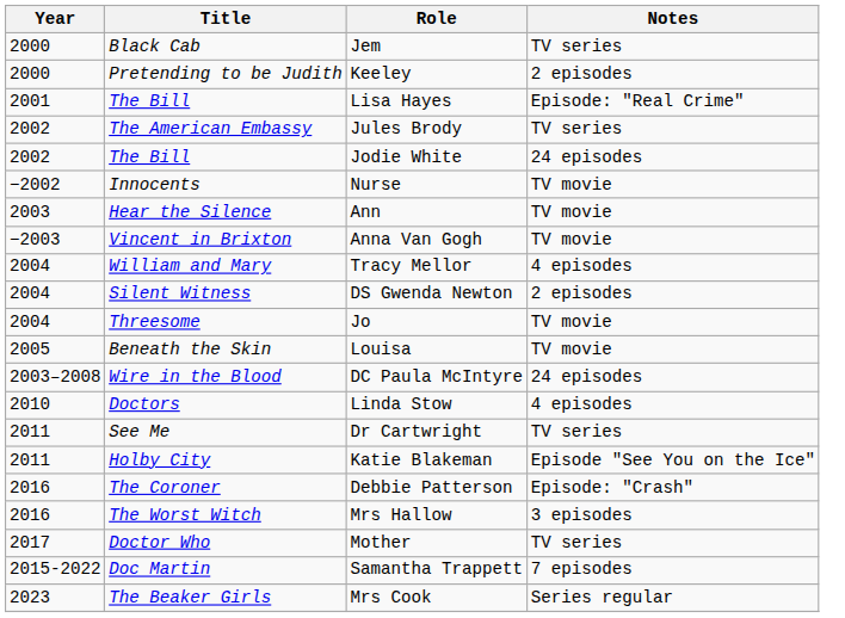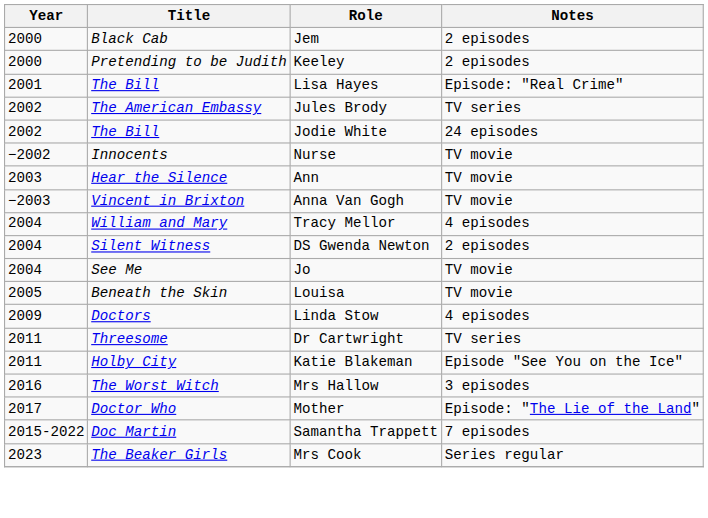Jem | Notes: TV series -> 2 episodes
Jo | Title: Threesome -> See Me
- row: 2003–2008 | Wire in the Blood | DC Paula McIntyre | 24 episodes
Linda Stow | Year: 2010 -> 2009
Dr Cartwright | Title: See Me -> Threesome
- row: 2016 | The Coroner | Debbie Patterson | Episode: "Crash"
Mother | Notes: TV series -> Episode: "The Lie of the Land"
